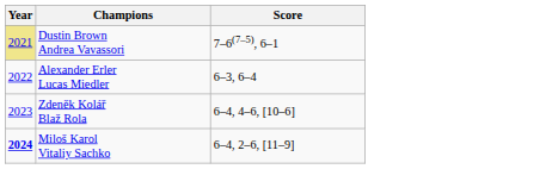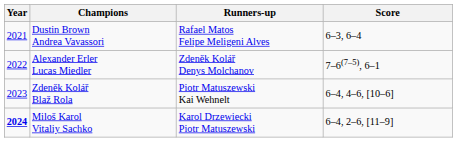+ column: Runners-up | Rafael Matos Felipe Meligeni Alves | Zdeněk Kolář Denys Molchanov | Piotr Matuszewski Kai Wehnelt | Karol Drzewiecki Piotr Matuszewski
Dustin Brown Andrea Vavassori | Year: khaki background -> no background
Dustin Brown Andrea Vavassori | Score: 7–6(7–5), 6–1 -> 6–3, 6–4
Alexander Erler Lucas Miedler | Score: 6–3, 6–4 -> 7–6(7–5), 6–1
